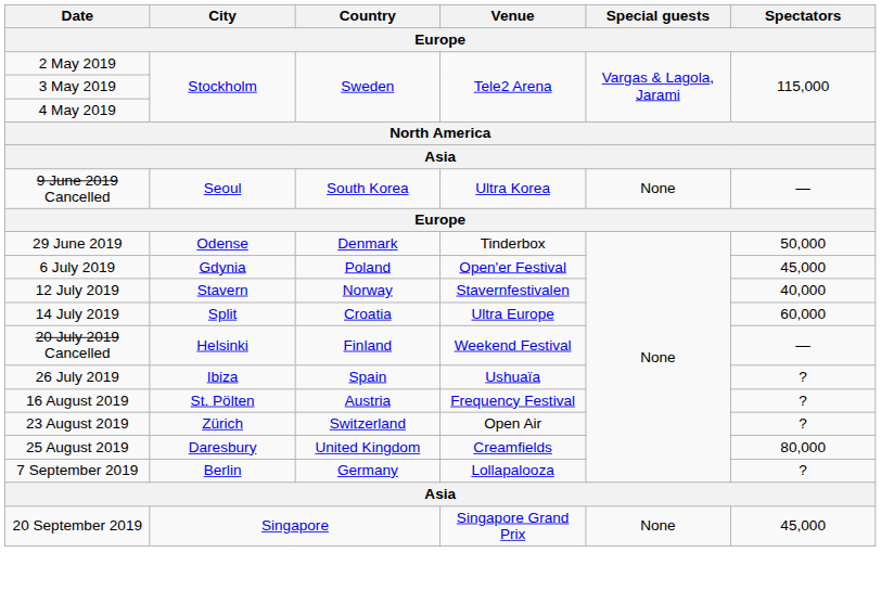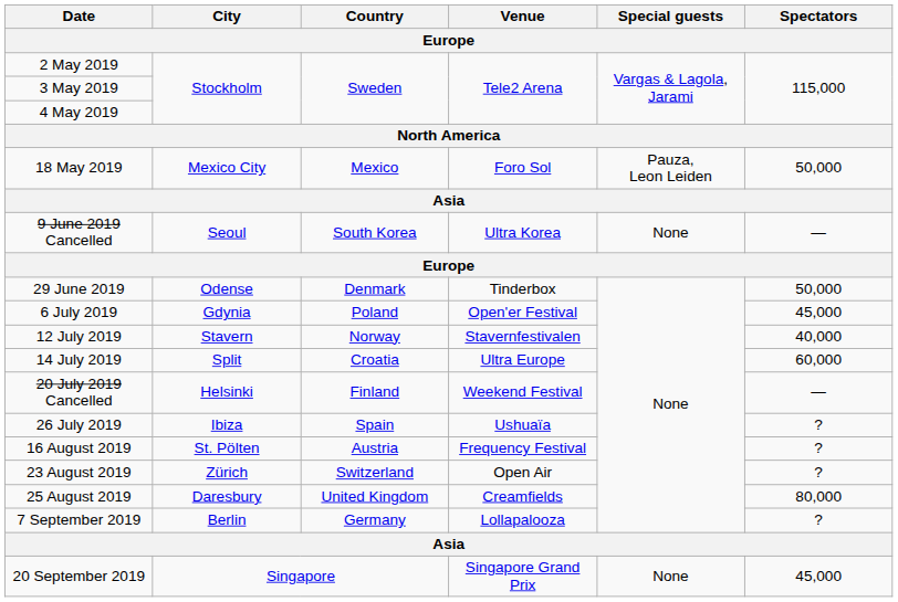+ row: 18 May 2019 | Mexico City | Mexico | Foro Sol | Pauza, Leon Leiden | 50,000
